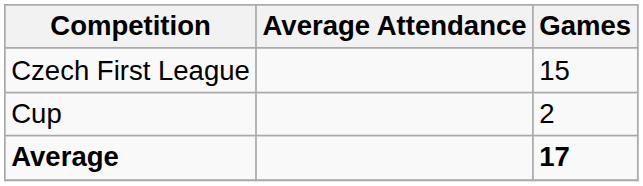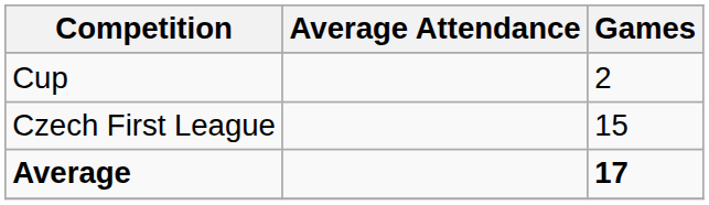rows swapped: Czech First League <-> Cup
